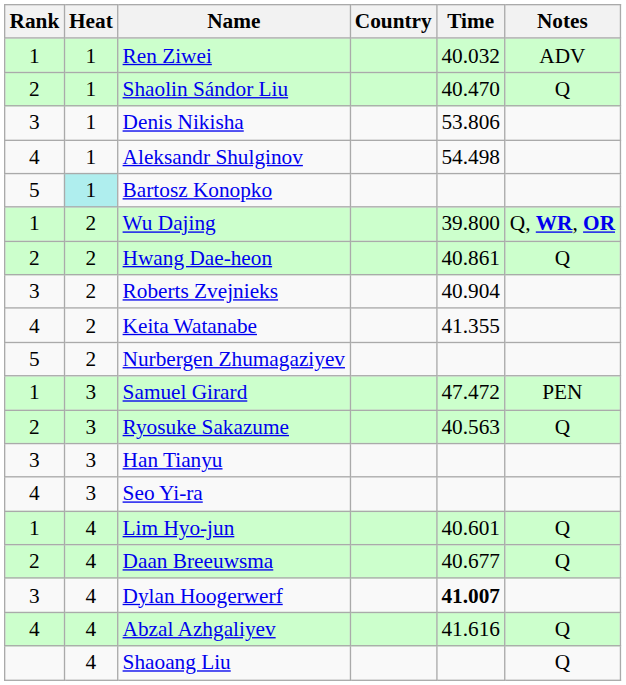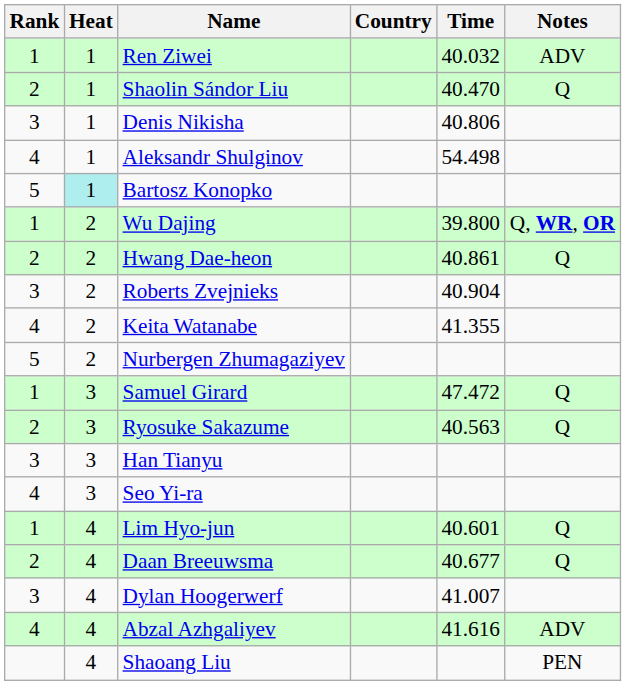Denis Nikisha | Time: 53.806 -> 40.806
Samuel Girard | Notes: PEN -> Q
Dylan Hoogerwerf | Time: bold -> normal
Abzal Azhgaliyev | Notes: Q -> ADV
Shaoang Liu | Notes: Q -> PEN
